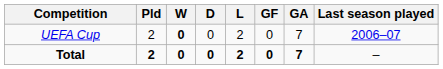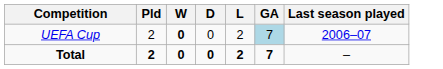- column: GF | 0 | 0
UEFA Cup | GA: no background -> lightblue background
